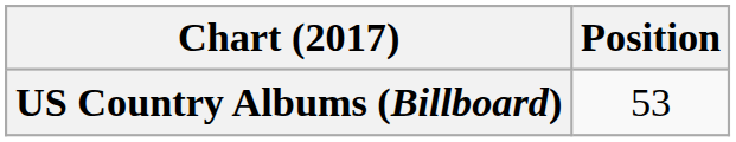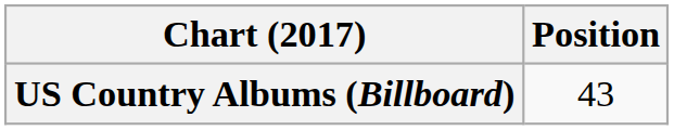US Country Albums (Billboard) | Position: 53 -> 43
